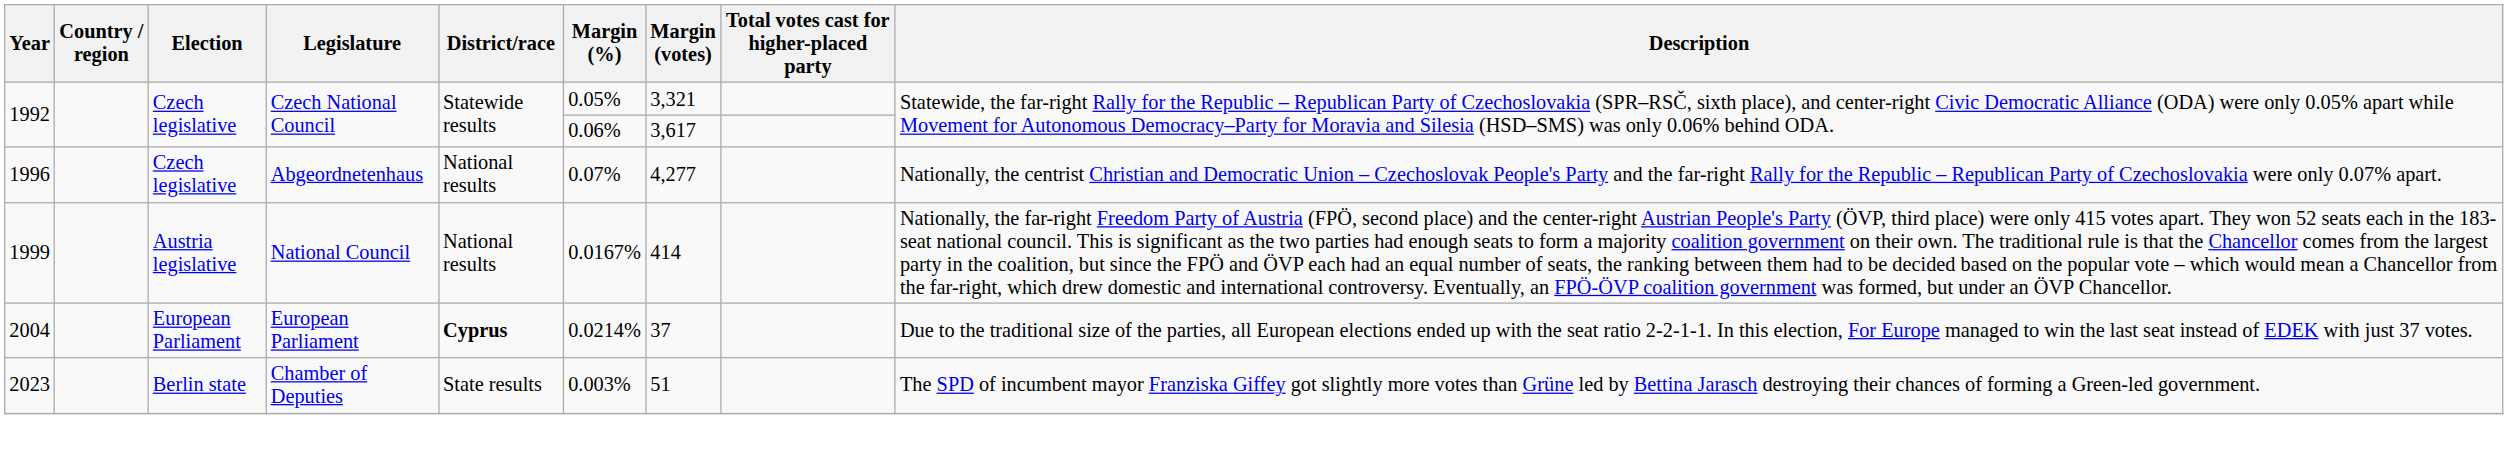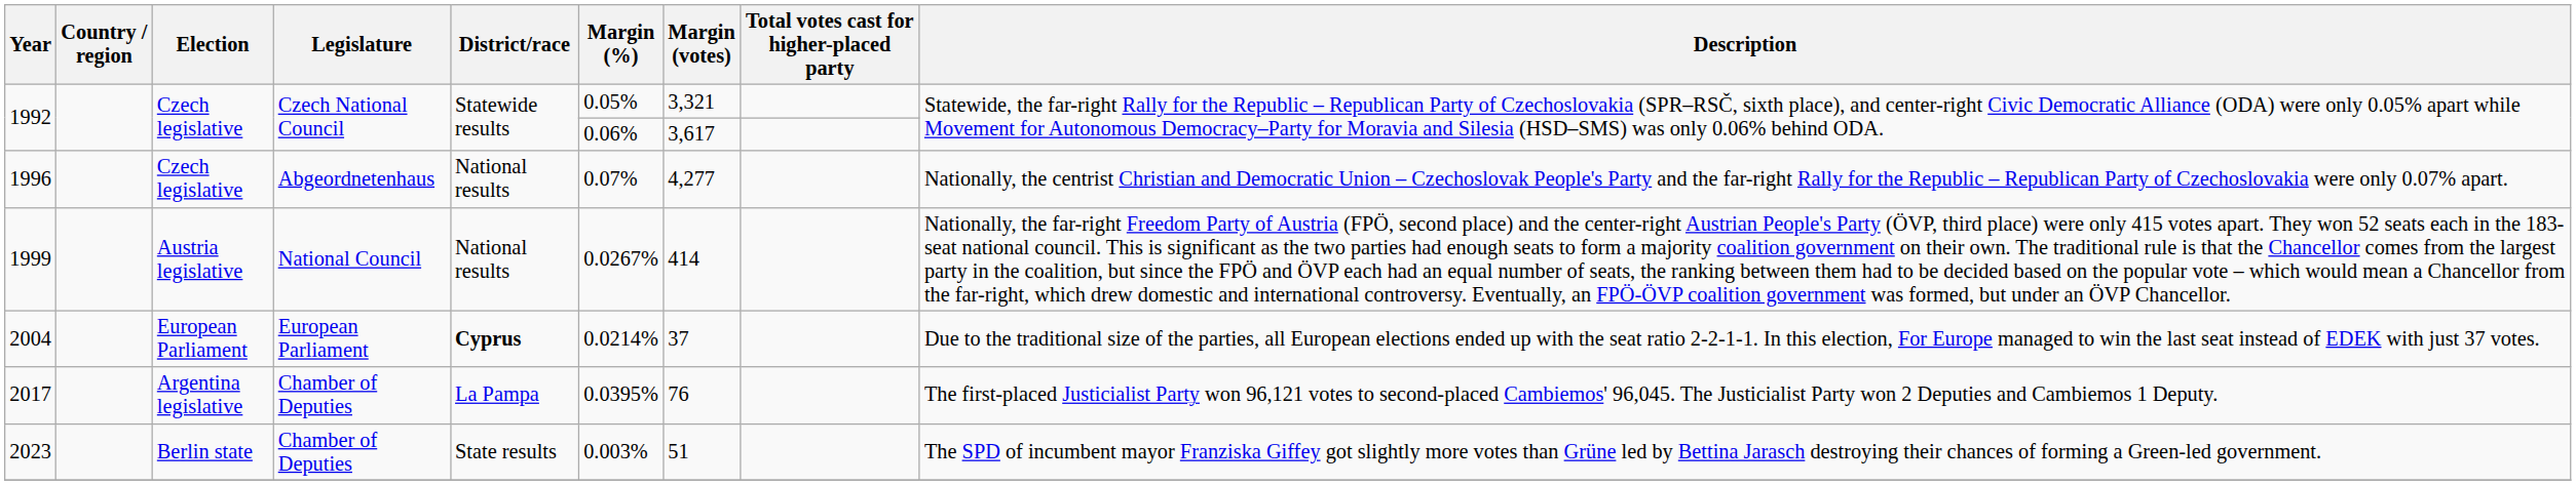1999 | Margin (%): 0.0167% -> 0.0267%
+ row: 2017 | Argentina legislative | Chamber of Deputies | La Pampa | 0.0395% | 76 | The first-placed Justicialist Party won 96,121 votes to second-placed Cambiemos' 96,045. The Justicialist Party won 2 Deputies and Cambiemos 1 Deputy.
